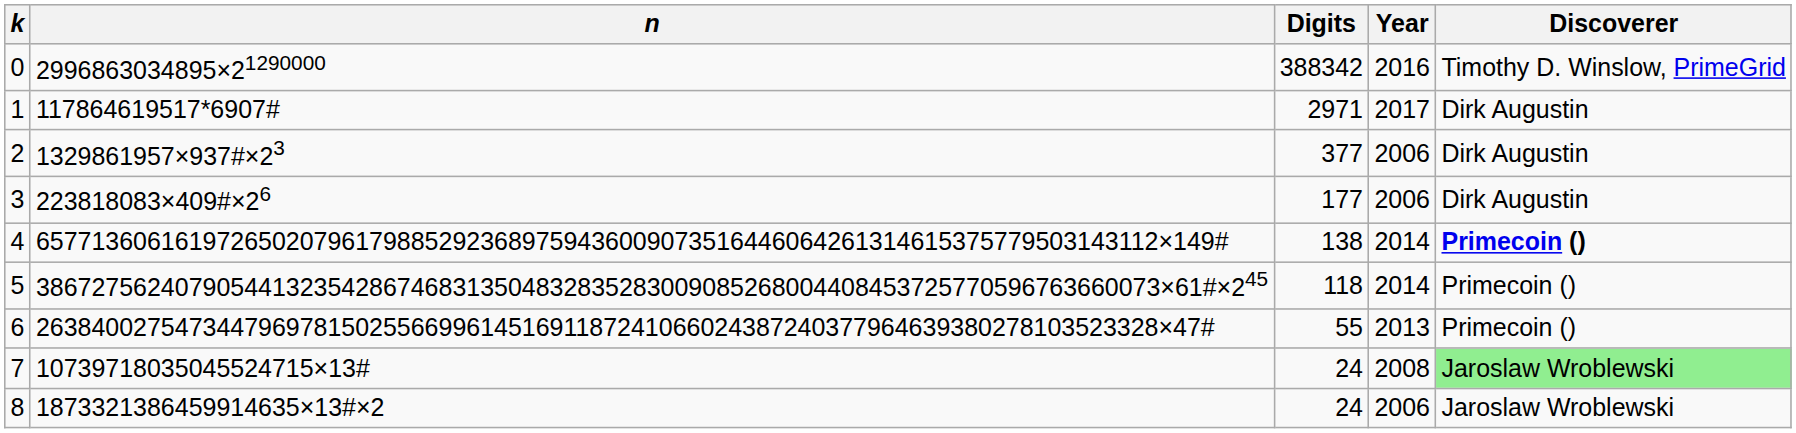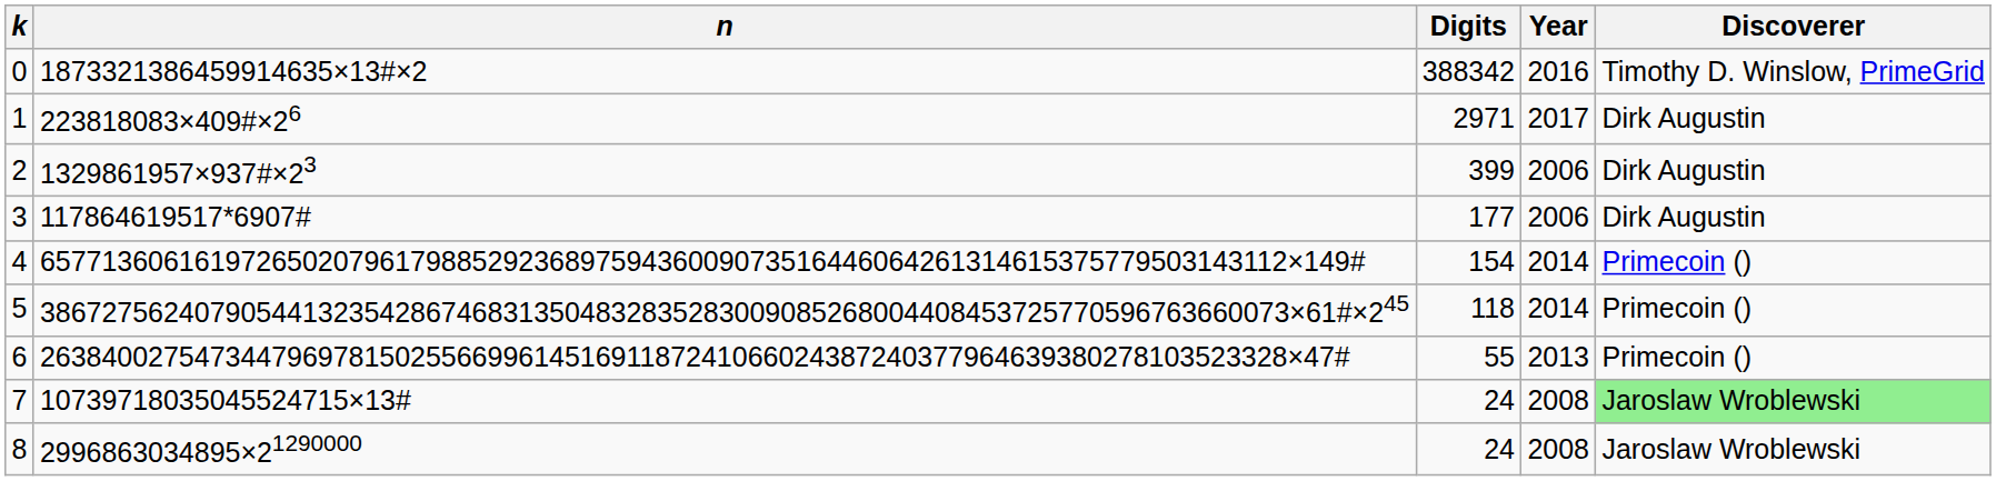0 | n: 2996863034895×21290000 -> 1873321386459914635×13#×2
1 | n: 117864619517*6907# -> 223818083×409#×26
2 | Digits: 377 -> 399
3 | n: 223818083×409#×26 -> 117864619517*6907#
4 | Digits: 138 -> 154
4 | Discoverer: bold -> normal
8 | n: 1873321386459914635×13#×2 -> 2996863034895×21290000
8 | Year: 2006 -> 2008
